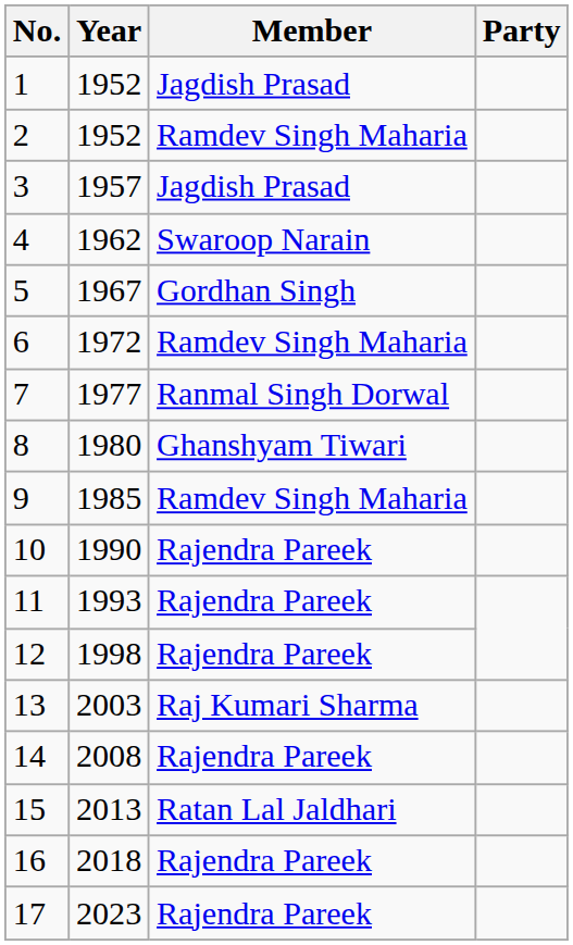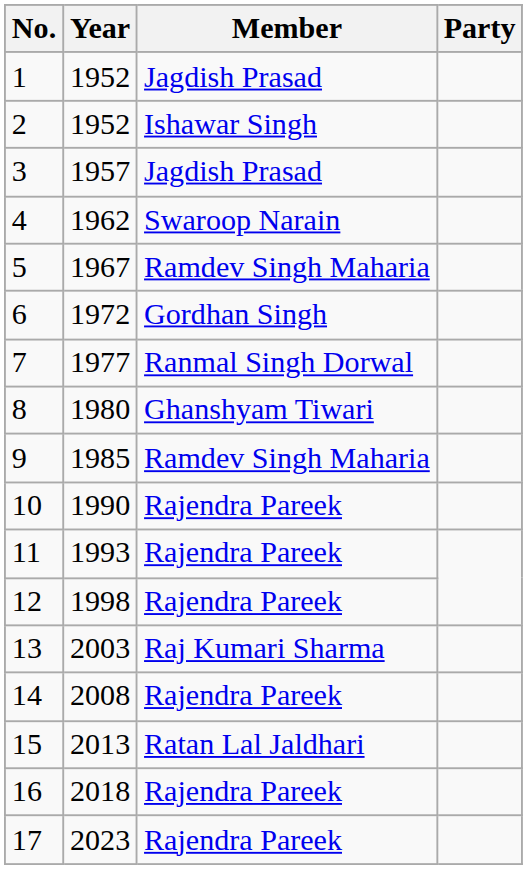2 | Member: Ramdev Singh Maharia -> Ishawar Singh
5 | Member: Gordhan Singh -> Ramdev Singh Maharia
6 | Member: Ramdev Singh Maharia -> Gordhan Singh
